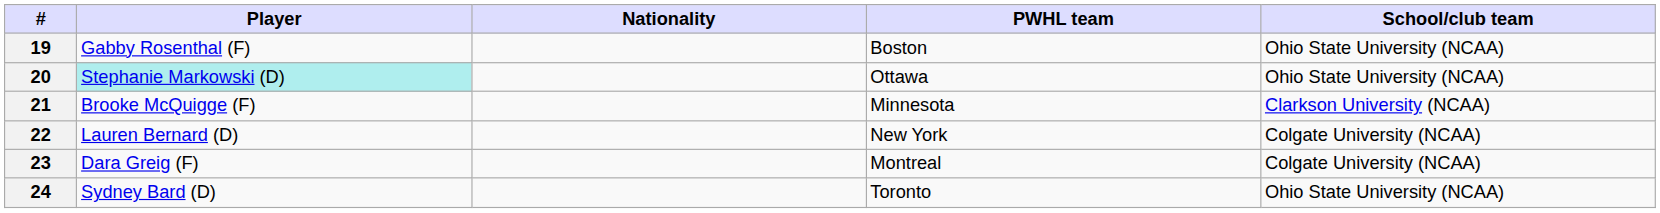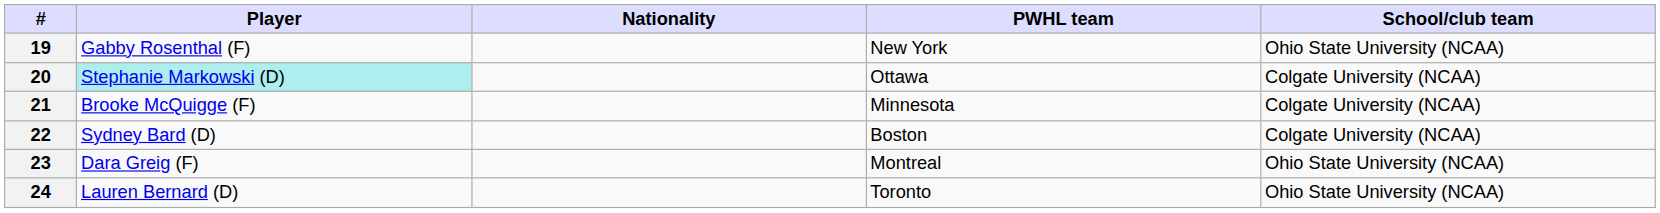19 | PWHL team: Boston -> New York
20 | School/club team: Ohio State University (NCAA) -> Colgate University (NCAA)
21 | School/club team: Clarkson University (NCAA) -> Colgate University (NCAA)
22 | Player: Lauren Bernard (D) -> Sydney Bard (D)
22 | PWHL team: New York -> Boston
23 | School/club team: Colgate University (NCAA) -> Ohio State University (NCAA)
24 | Player: Sydney Bard (D) -> Lauren Bernard (D)
